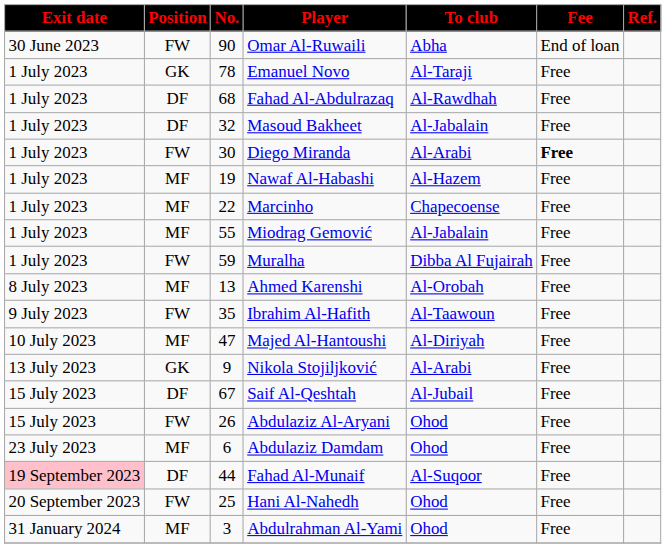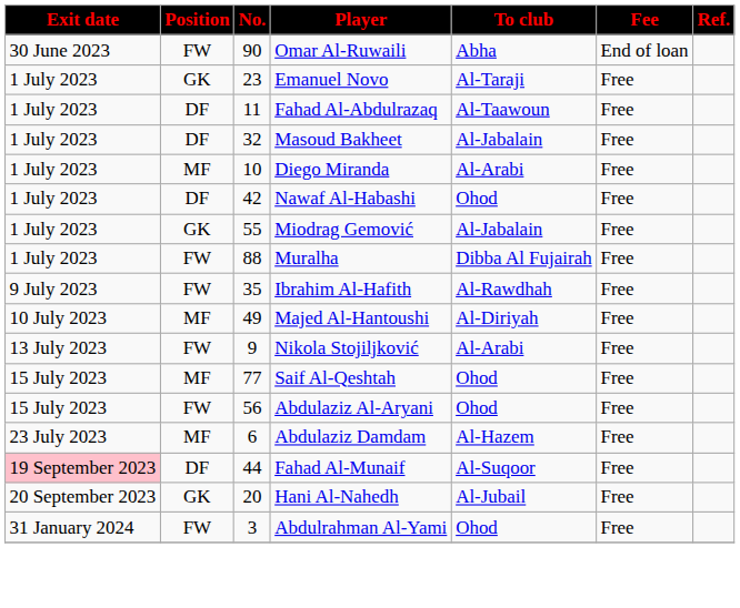Emanuel Novo | No.: 78 -> 23
Fahad Al-Abdulrazaq | No.: 68 -> 11
Fahad Al-Abdulrazaq | To club: Al-Rawdhah -> Al-Taawoun
Diego Miranda | Position: FW -> MF
Diego Miranda | No.: 30 -> 10
Diego Miranda | Fee: bold -> normal
Nawaf Al-Habashi | Position: MF -> DF
Nawaf Al-Habashi | No.: 19 -> 42
Nawaf Al-Habashi | To club: Al-Hazem -> Ohod
- row: 1 July 2023 | MF | 22 | Marcinho | Chapecoense | Free
Miodrag Gemović | Position: MF -> GK
Muralha | No.: 59 -> 88
- row: 8 July 2023 | MF | 13 | Ahmed Karenshi | Al-Orobah | Free
Ibrahim Al-Hafith | To club: Al-Taawoun -> Al-Rawdhah
Majed Al-Hantoushi | No.: 47 -> 49
Nikola Stojiljković | Position: GK -> FW
Saif Al-Qeshtah | Position: DF -> MF
Saif Al-Qeshtah | No.: 67 -> 77
Saif Al-Qeshtah | To club: Al-Jubail -> Ohod
Abdulaziz Al-Aryani | No.: 26 -> 56
Abdulaziz Damdam | To club: Ohod -> Al-Hazem
Hani Al-Nahedh | Position: FW -> GK
Hani Al-Nahedh | No.: 25 -> 20
Hani Al-Nahedh | To club: Ohod -> Al-Jubail
Abdulrahman Al-Yami | Position: MF -> FW
